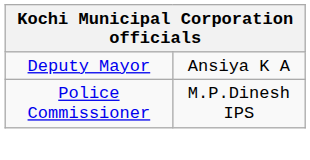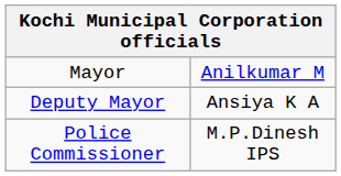+ row: Mayor | Anilkumar M
